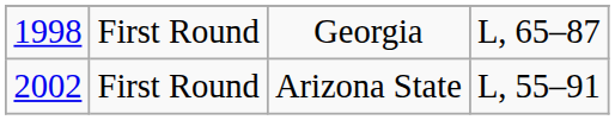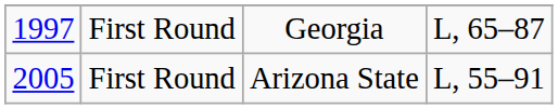Georgia | column 1: 1998 -> 1997
Arizona State | column 1: 2002 -> 2005
